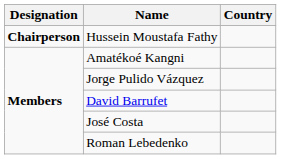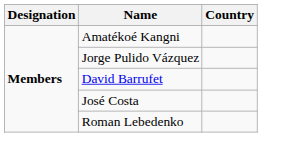- row: Chairperson | Hussein Moustafa Fathy
